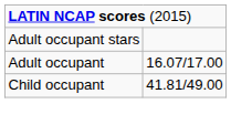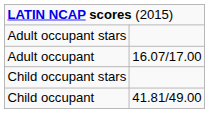+ row: Child occupant stars
